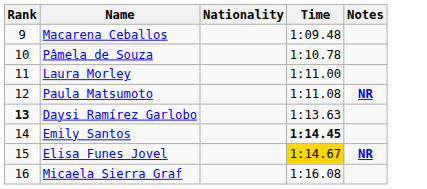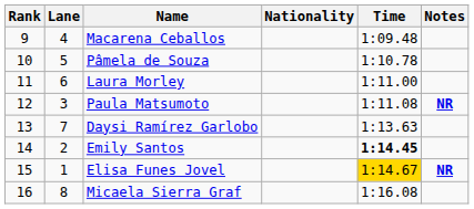+ column: Lane | 4 | 5 | 6 | 3 | 7 | 2 | 1 | 8
Daysi Ramírez Garlobo | Rank: bold -> normal
